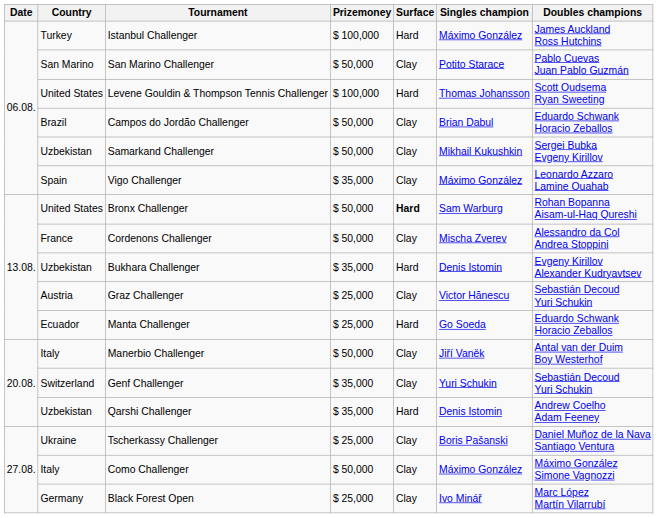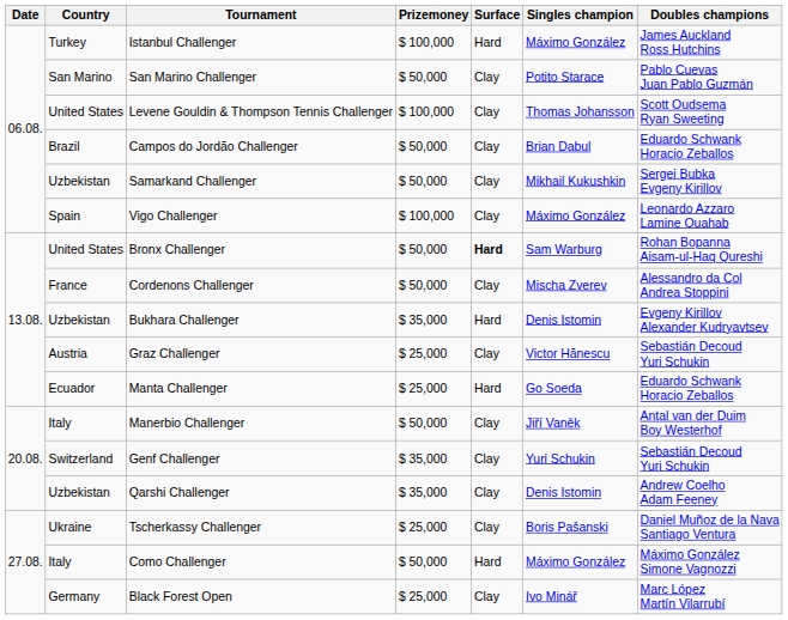Levene Gouldin & Thompson Tennis Challenger | Surface: Hard -> Clay
Vigo Challenger | Prizemoney: $ 35,000 -> $ 100,000
Qarshi Challenger | Surface: Hard -> Clay
Como Challenger | Surface: Clay -> Hard
